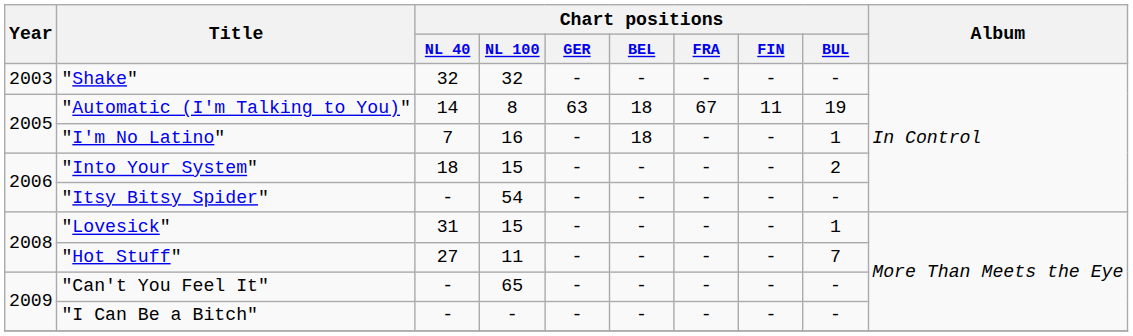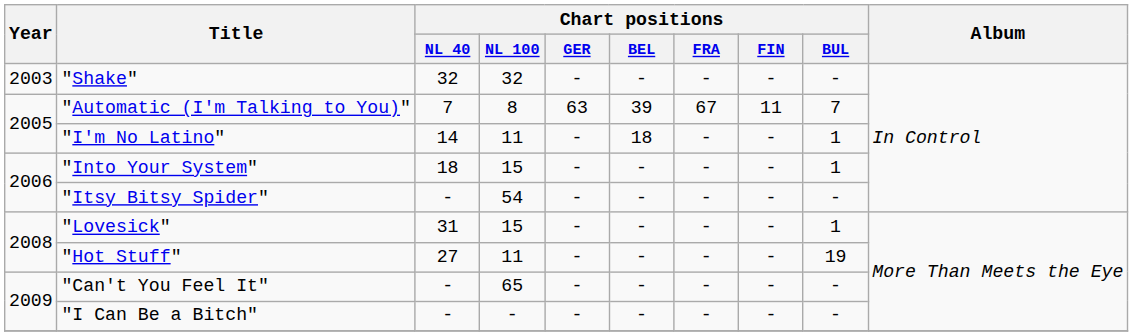"Automatic (I'm Talking to You)" | Chart positions / NL 40: 14 -> 7
"Automatic (I'm Talking to You)" | Chart positions / BEL: 18 -> 39
"Automatic (I'm Talking to You)" | Chart positions / BUL: 19 -> 7
"I'm No Latino" | Chart positions / NL 40: 7 -> 14
"I'm No Latino" | Chart positions / NL 100: 16 -> 11
"Into Your System" | Chart positions / BUL: 2 -> 1
"Hot Stuff" | Chart positions / BUL: 7 -> 19
